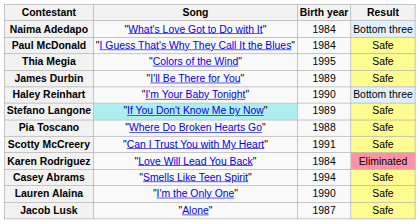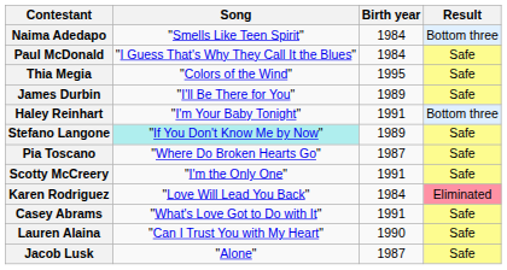Naima Adedapo | Song: "What's Love Got to Do with It" -> "Smells Like Teen Spirit"
Haley Reinhart | Birth year: 1990 -> 1991
Pia Toscano | Birth year: 1988 -> 1987
Scotty McCreery | Song: "Can I Trust You with My Heart" -> "I'm the Only One"
Casey Abrams | Song: "Smells Like Teen Spirit" -> "What's Love Got to Do with It"
Casey Abrams | Birth year: 1994 -> 1991
Lauren Alaina | Song: "I'm the Only One" -> "Can I Trust You with My Heart"
